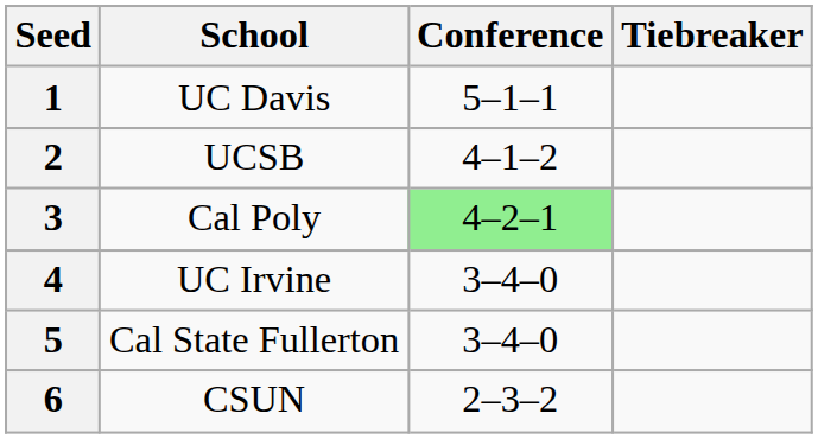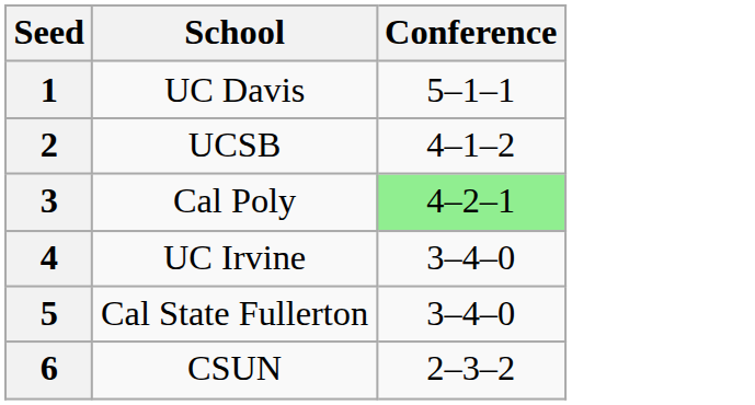- column: Tiebreaker
